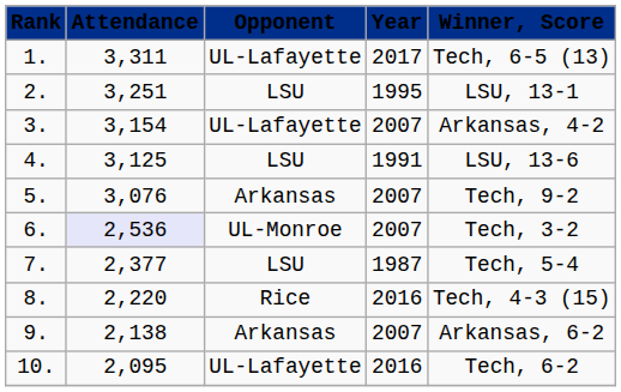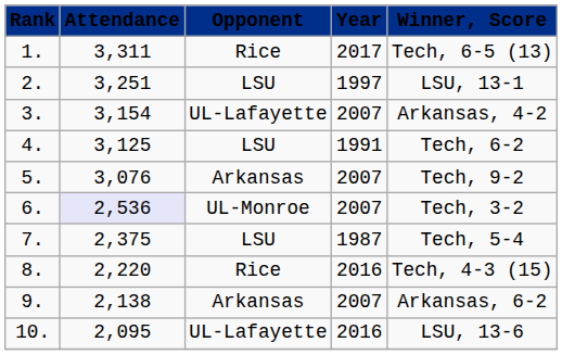1. | Opponent: UL-Lafayette -> Rice
2. | Year: 1995 -> 1997
4. | Winner, Score: LSU, 13-6 -> Tech, 6-2
7. | Attendance: 2,377 -> 2,375
10. | Winner, Score: Tech, 6-2 -> LSU, 13-6
